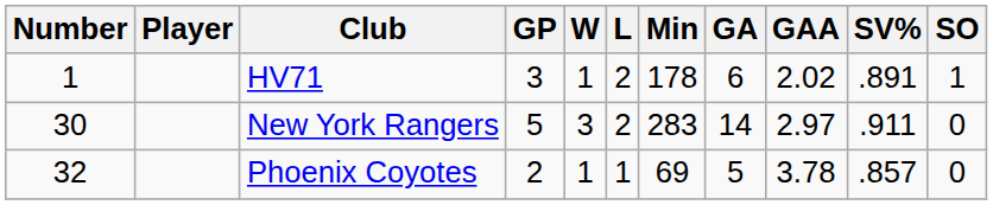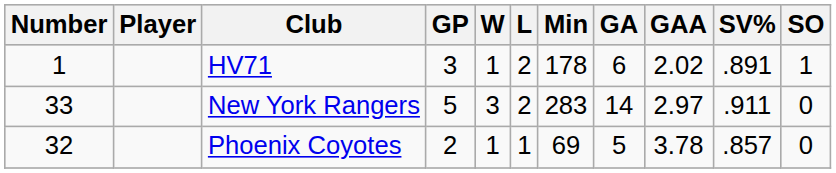New York Rangers | Number: 30 -> 33
